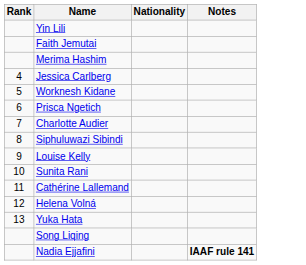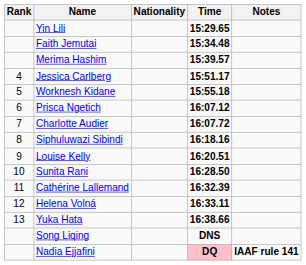+ column: Time | 15:29.65 | 15:34.48 | 15:39.57 | 15:51.17 | 15:55.18 | 16:07.12 | 16:07.72 | 16:18.16 | 16:20.51 | 16:28.50 | 16:32.39 | 16:33.11 | 16:38.66 | DNS | DQ
